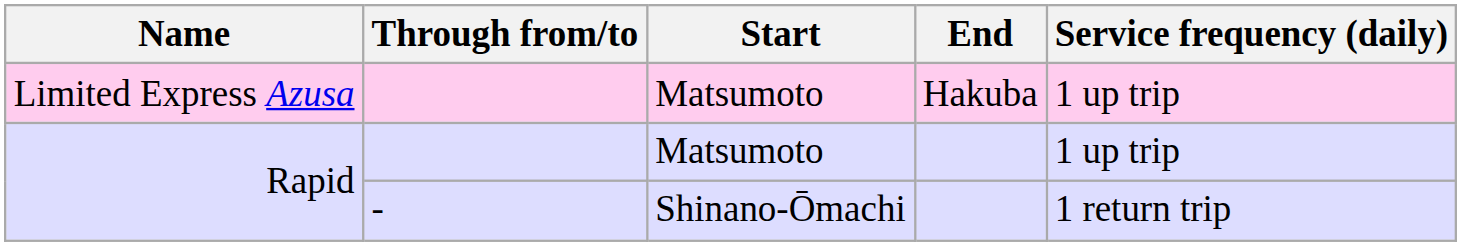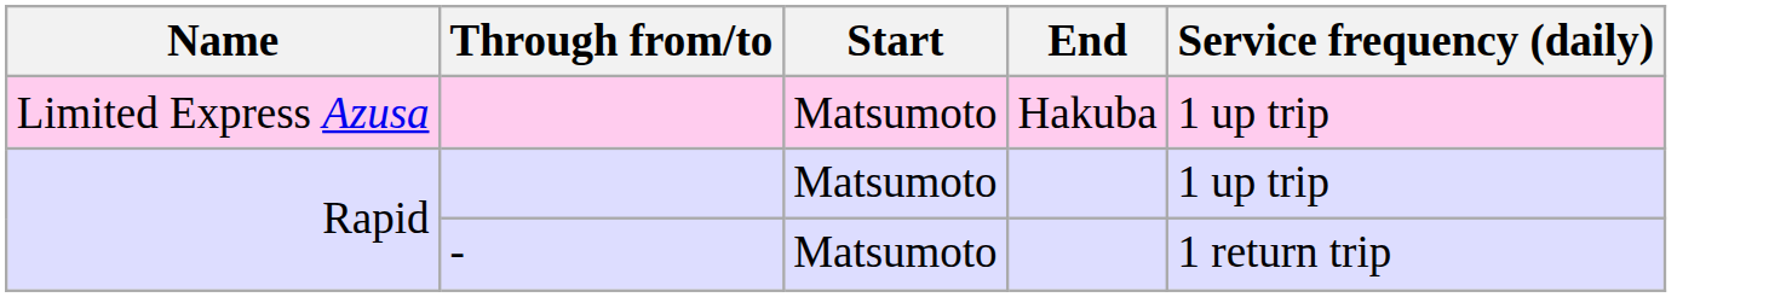Rapid / - | Start: Shinano-Ōmachi -> Matsumoto
